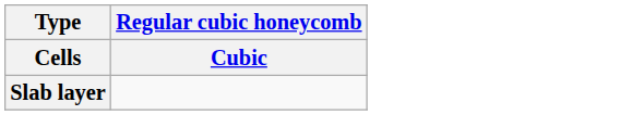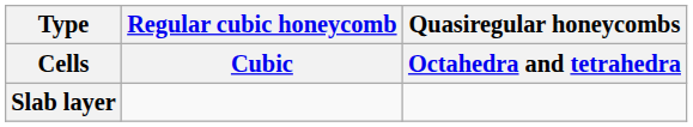+ column: Quasiregular honeycombs | Octahedra and tetrahedra
